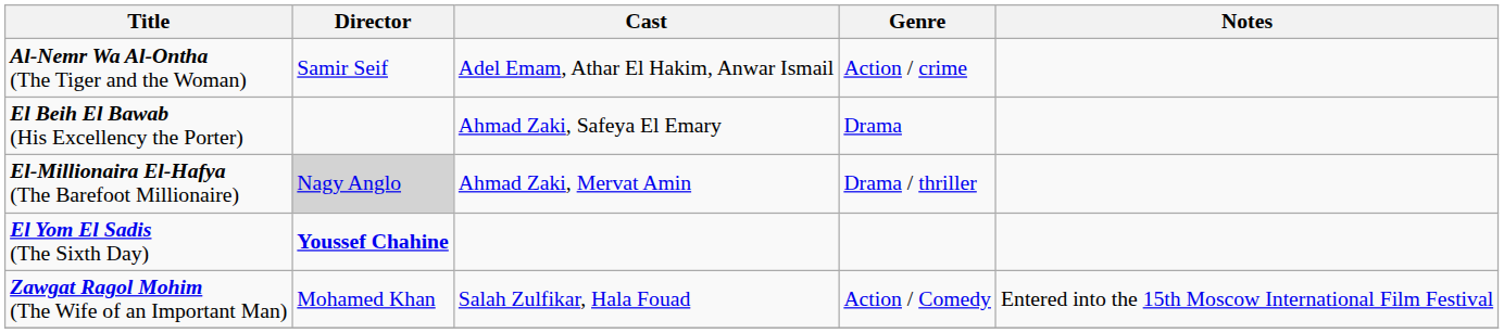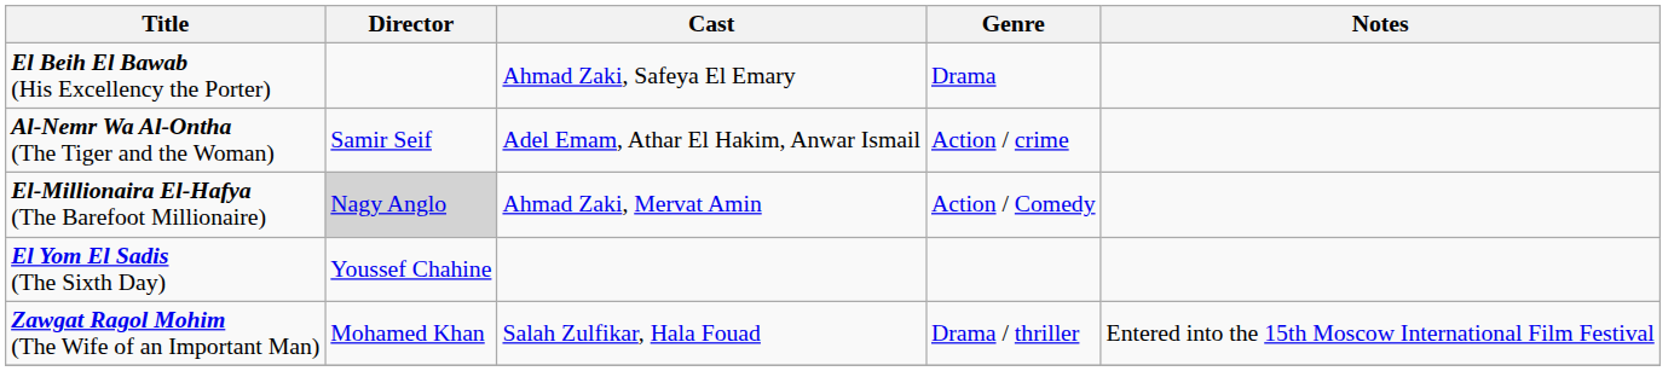rows swapped: Al-Nemr Wa Al-Ontha (The Tiger and the Woman) <-> El Beih El Bawab (His Excellency the Porter)
El-Millionaira El-Hafya (The Barefoot Millionaire) | Genre: Drama / thriller -> Action / Comedy
El Yom El Sadis (The Sixth Day) | Director: bold -> normal
Zawgat Ragol Mohim (The Wife of an Important Man) | Genre: Action / Comedy -> Drama / thriller
